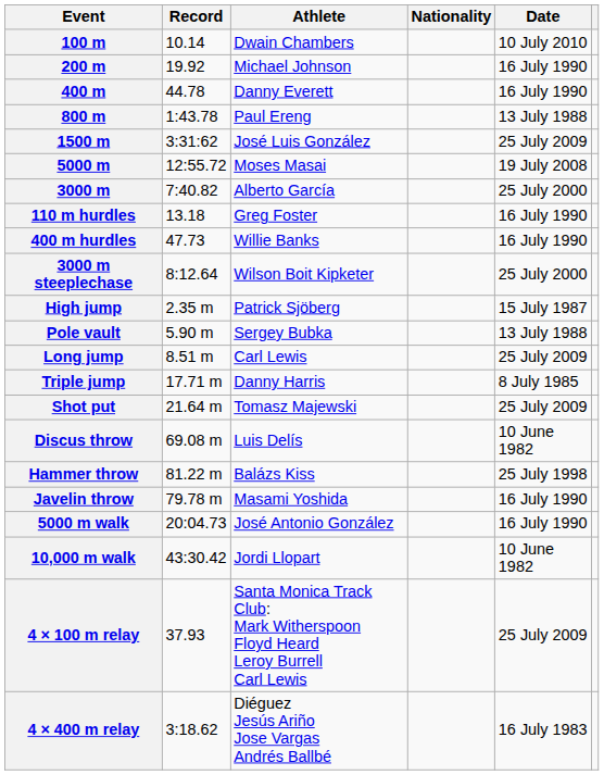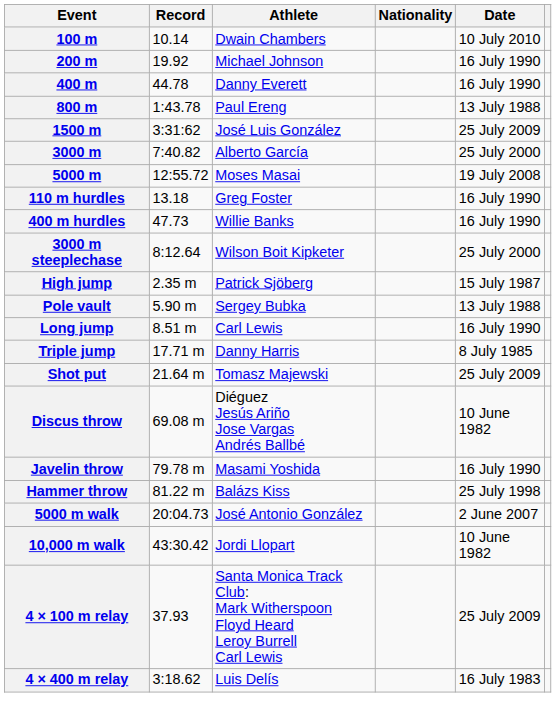rows swapped: 3000 m <-> 5000 m
Long jump | Date: 25 July 2009 -> 16 July 1990
Discus throw | Athlete: Luis Delís -> Diéguez Jesús Ariño Jose Vargas Andrés Ballbé
rows swapped: Hammer throw <-> Javelin throw
5000 m walk | Date: 16 July 1990 -> 2 June 2007
4 × 400 m relay | Athlete: Diéguez Jesús Ariño Jose Vargas Andrés Ballbé -> Luis Delís
